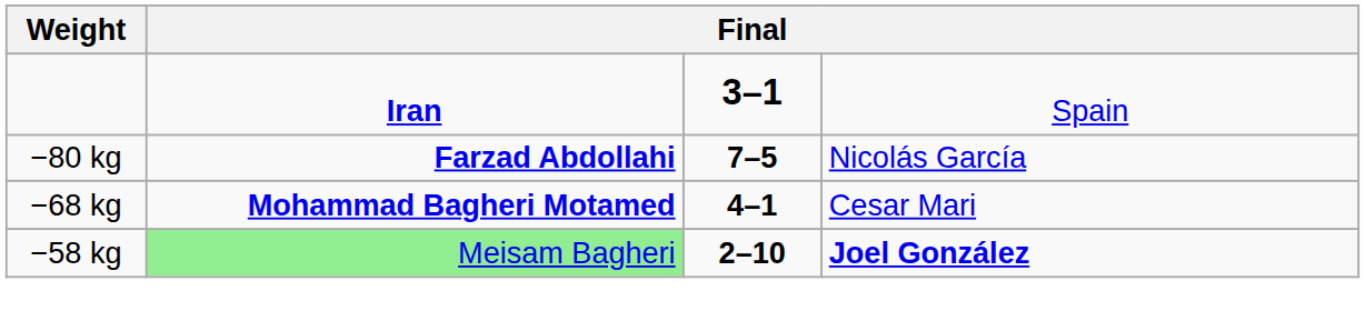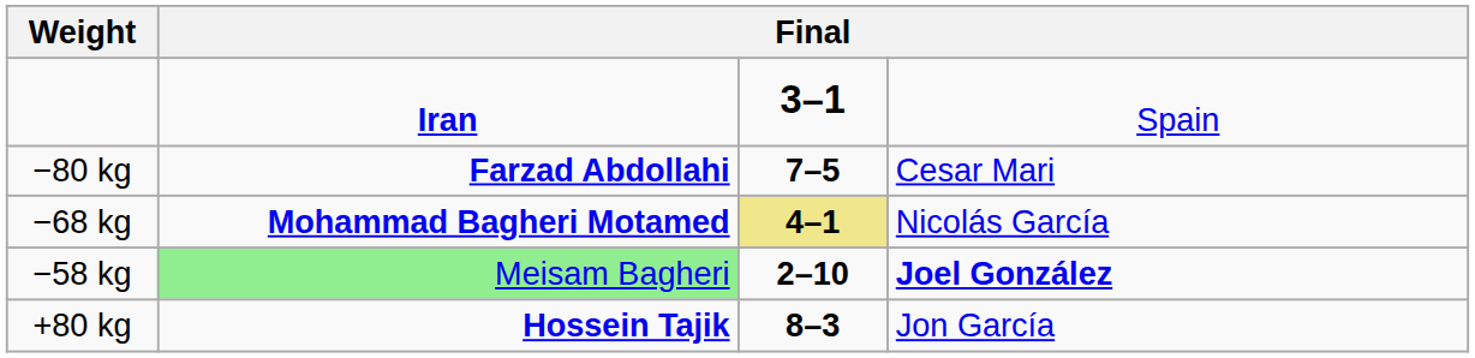−80 kg | column 4: Nicolás García -> Cesar Mari
−68 kg | column 3: no background -> khaki background
−68 kg | column 4: Cesar Mari -> Nicolás García
+ row: +80 kg | Hossein Tajik | 8–3 | Jon García
